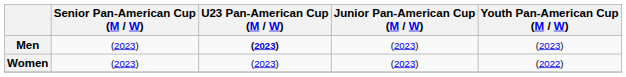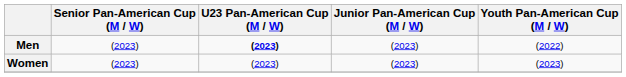Men | Youth Pan-American Cup (M / W): (2023) -> (2022)
Women | Youth Pan-American Cup (M / W): (2022) -> (2023)
